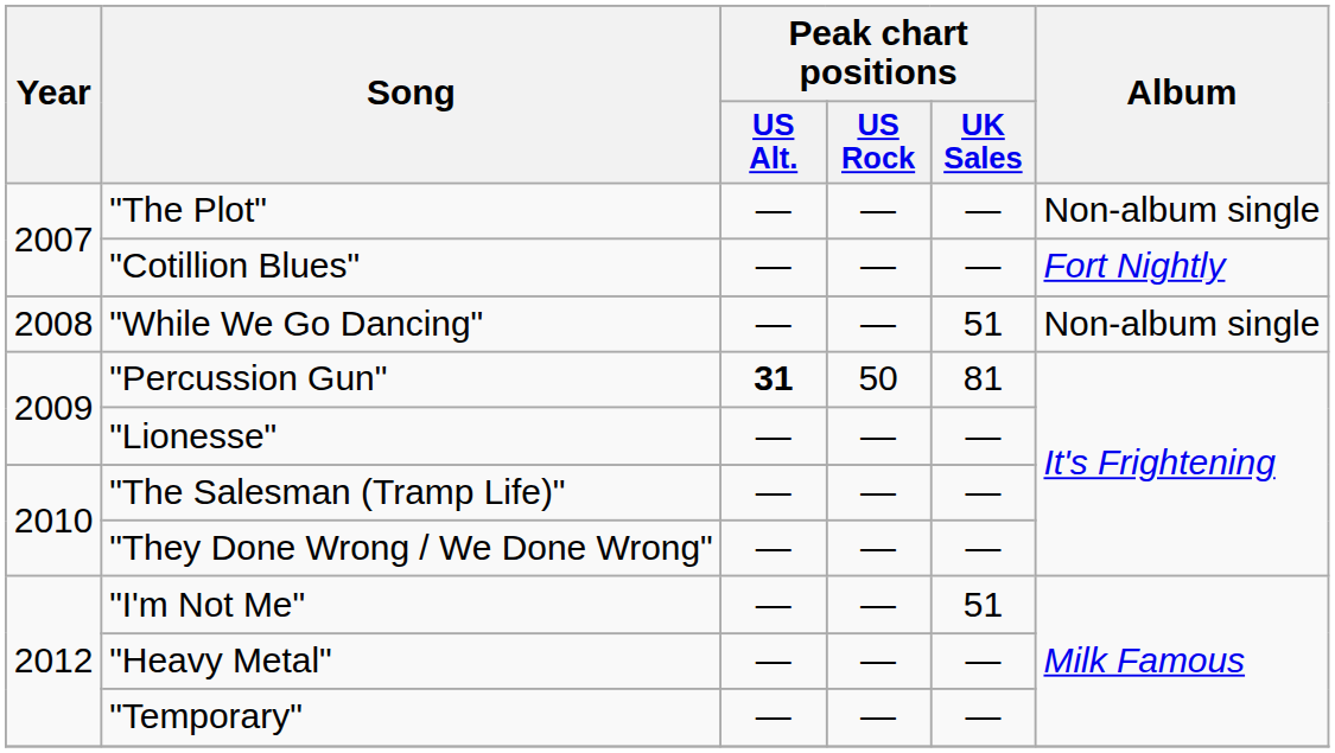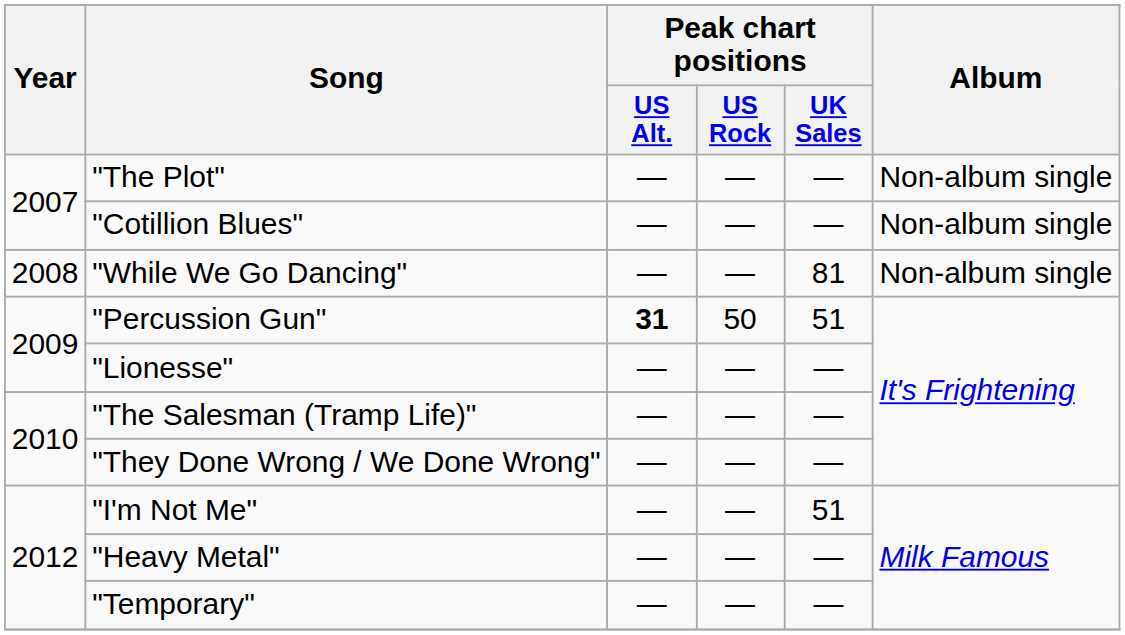"Cotillion Blues" | Album: Fort Nightly -> Non-album single
"While We Go Dancing" | Peak chart positions / UK Sales: 51 -> 81
"Percussion Gun" | Peak chart positions / UK Sales: 81 -> 51
